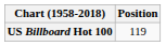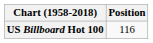US Billboard Hot 100 | Position: 119 -> 116
